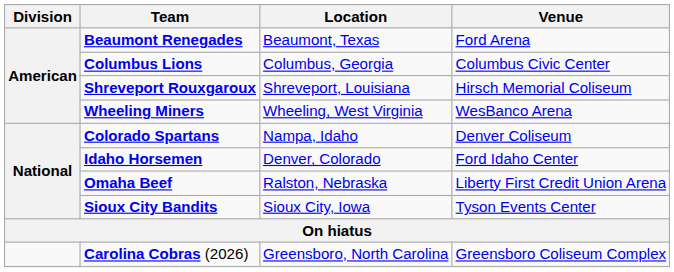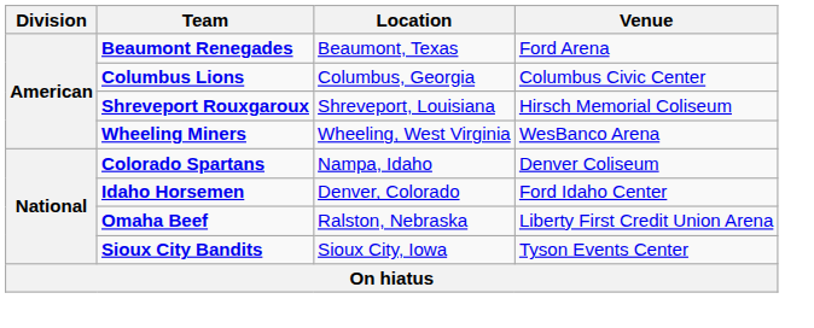- row: Carolina Cobras (2026) | Greensboro, North Carolina | Greensboro Coliseum Complex
